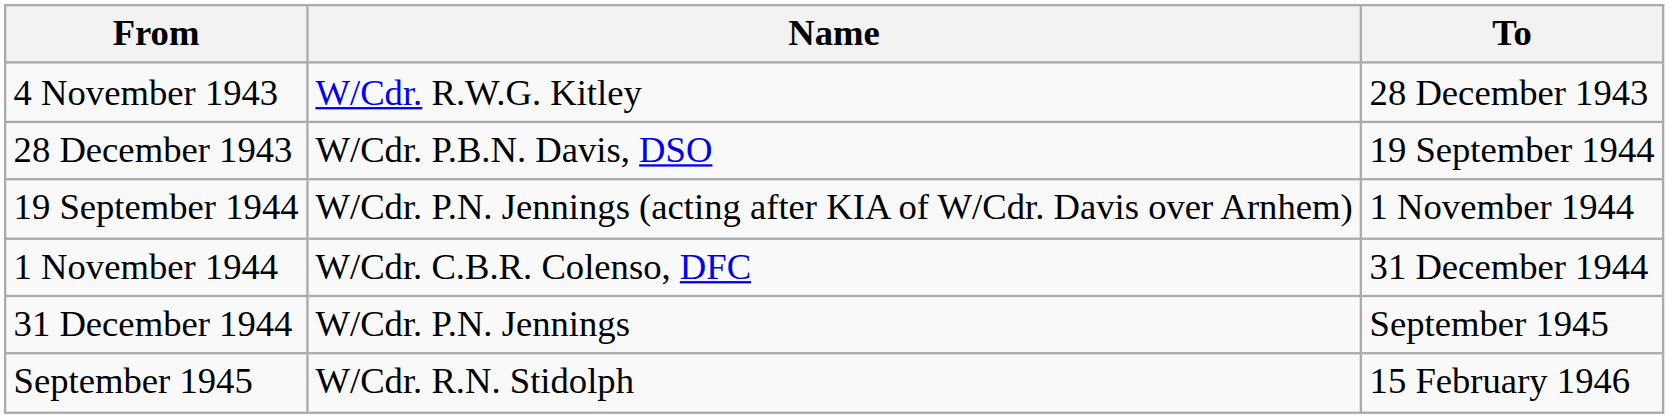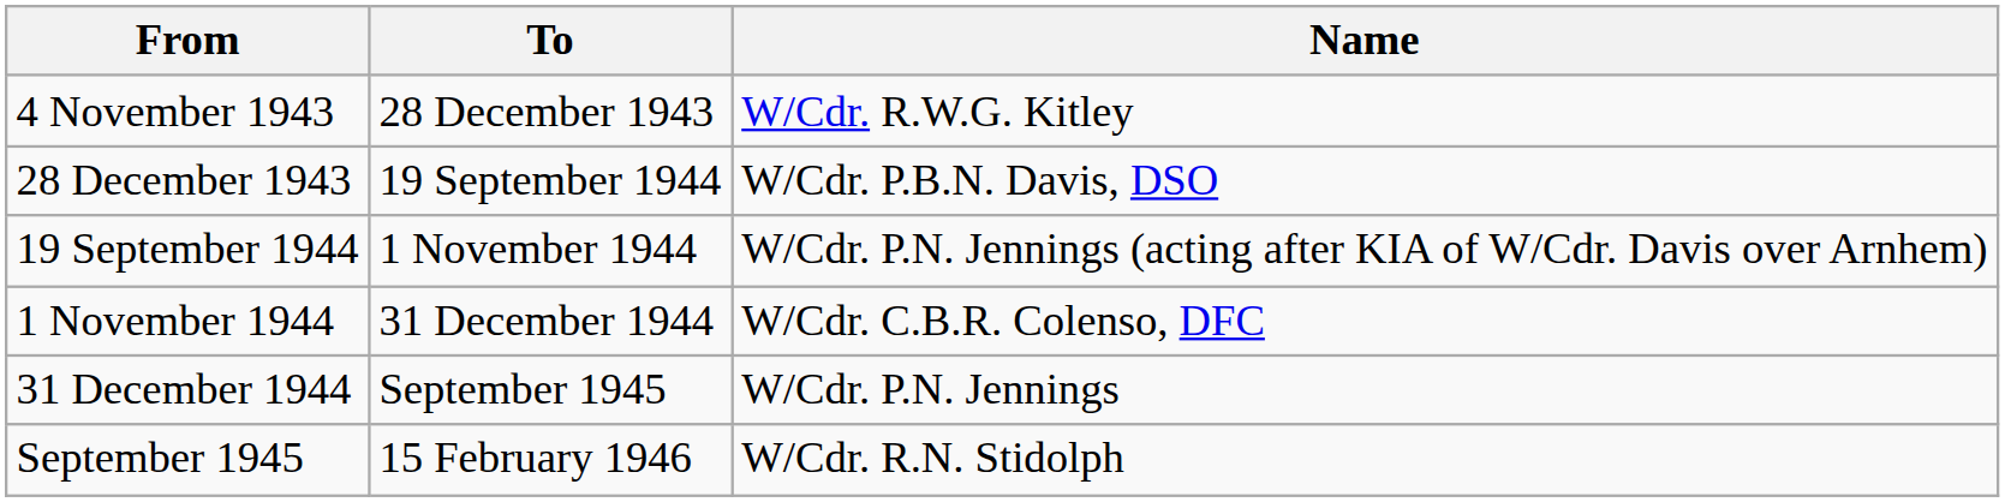columns swapped: To <-> Name
